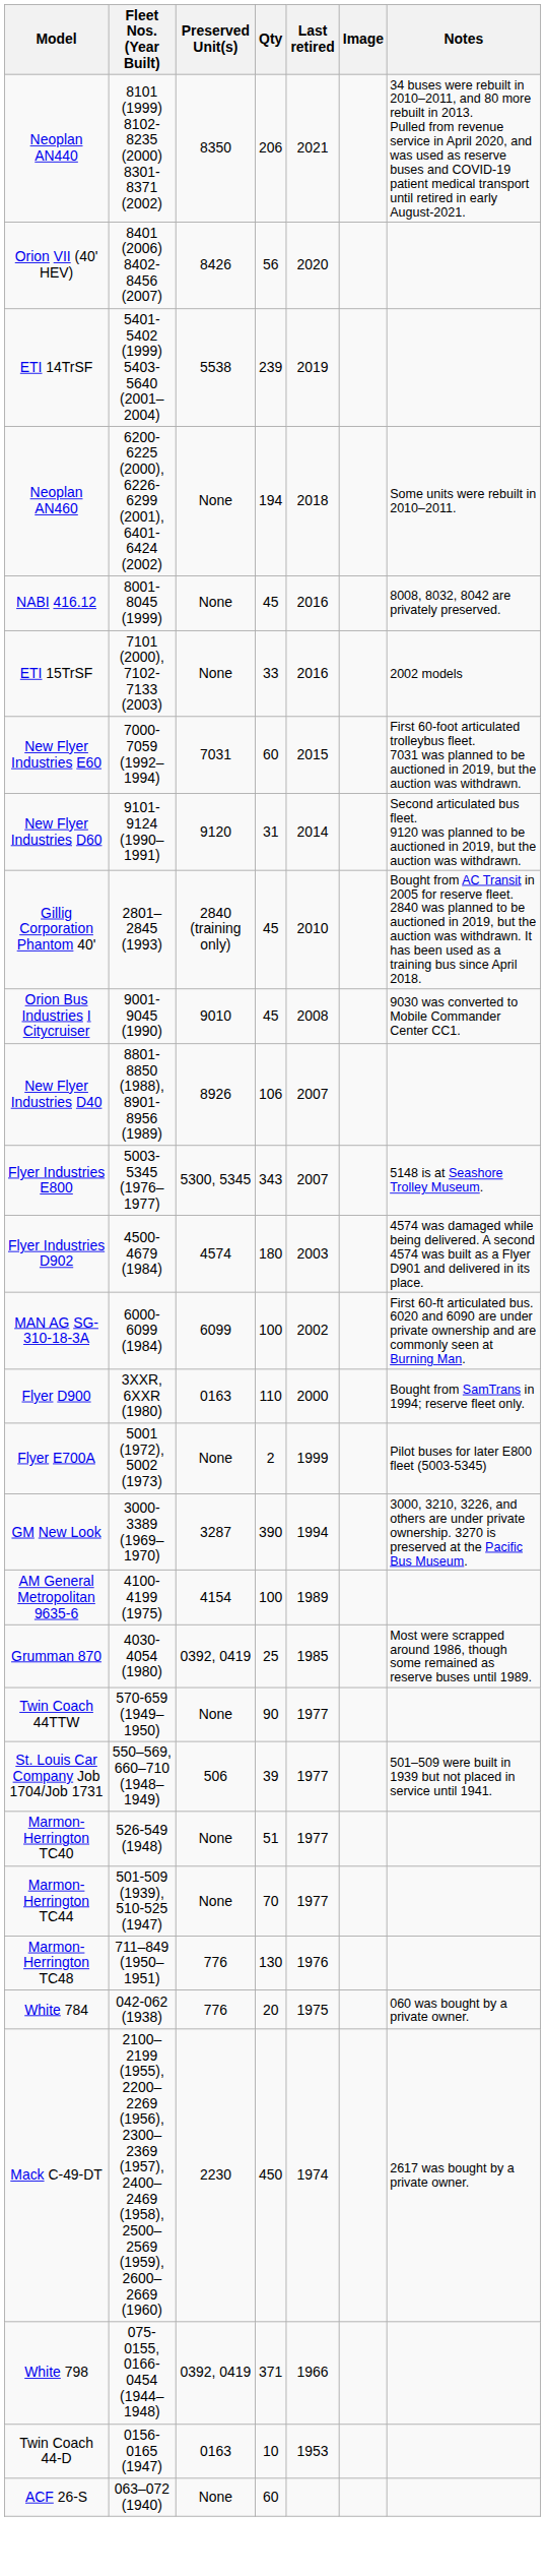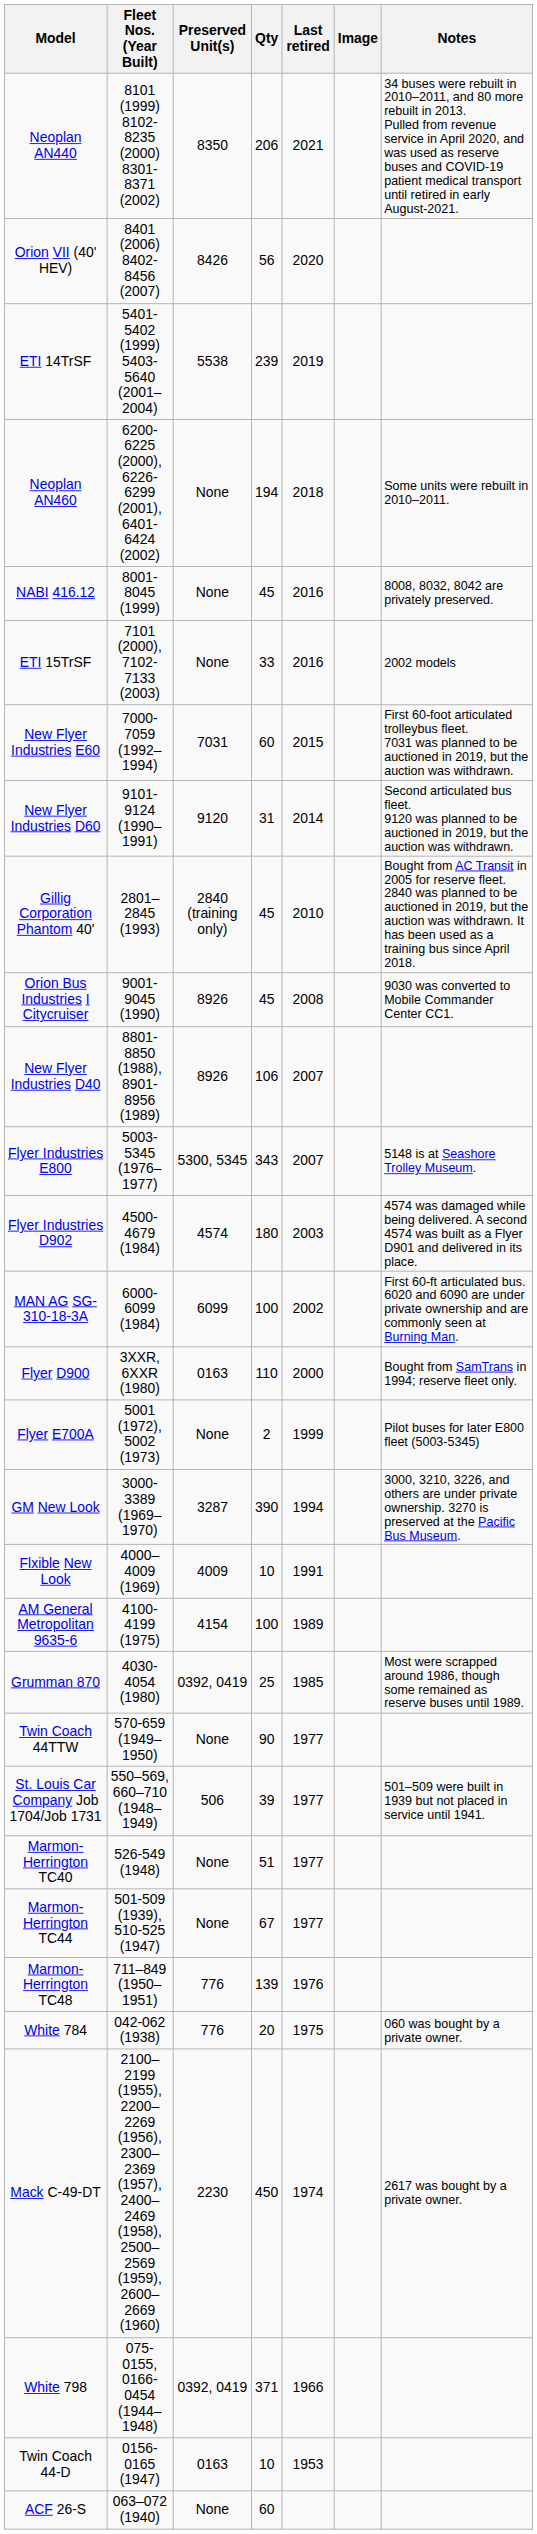Orion Bus Industries I Citycruiser | Preserved Unit(s): 9010 -> 8926
+ row: Flxible New Look | 4000–4009 (1969) | 4009 | 10 | 1991
Marmon-Herrington TC44 | Qty: 70 -> 67
Marmon-Herrington TC48 | Qty: 130 -> 139
